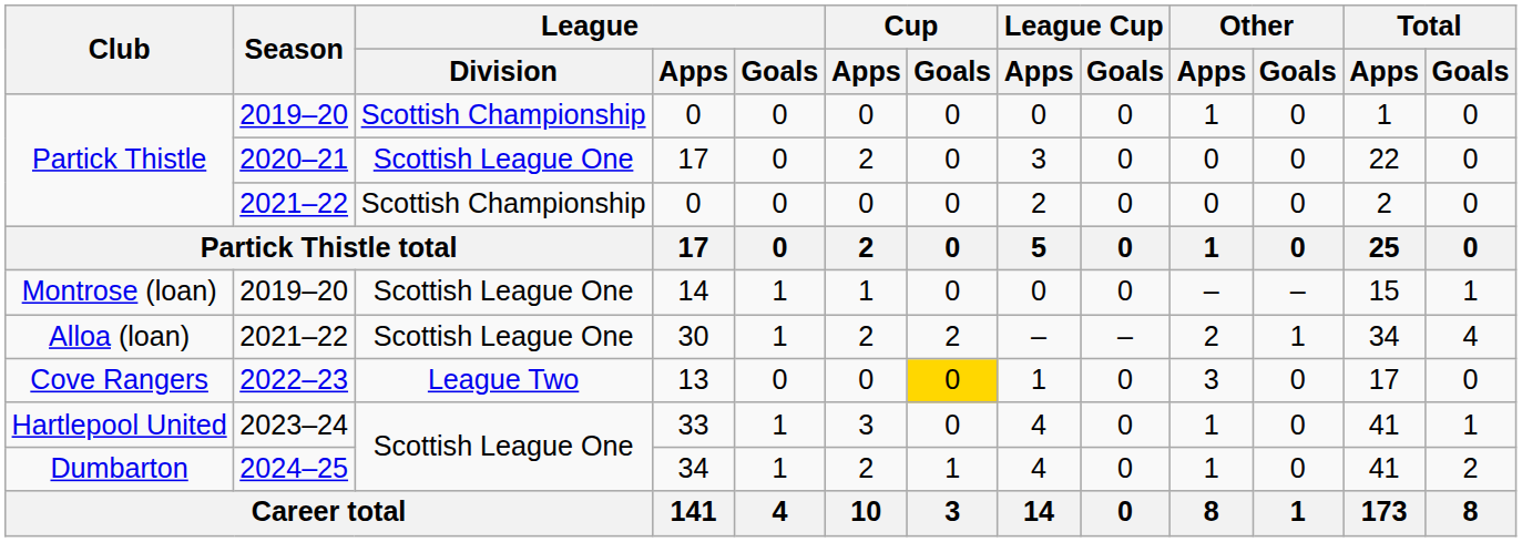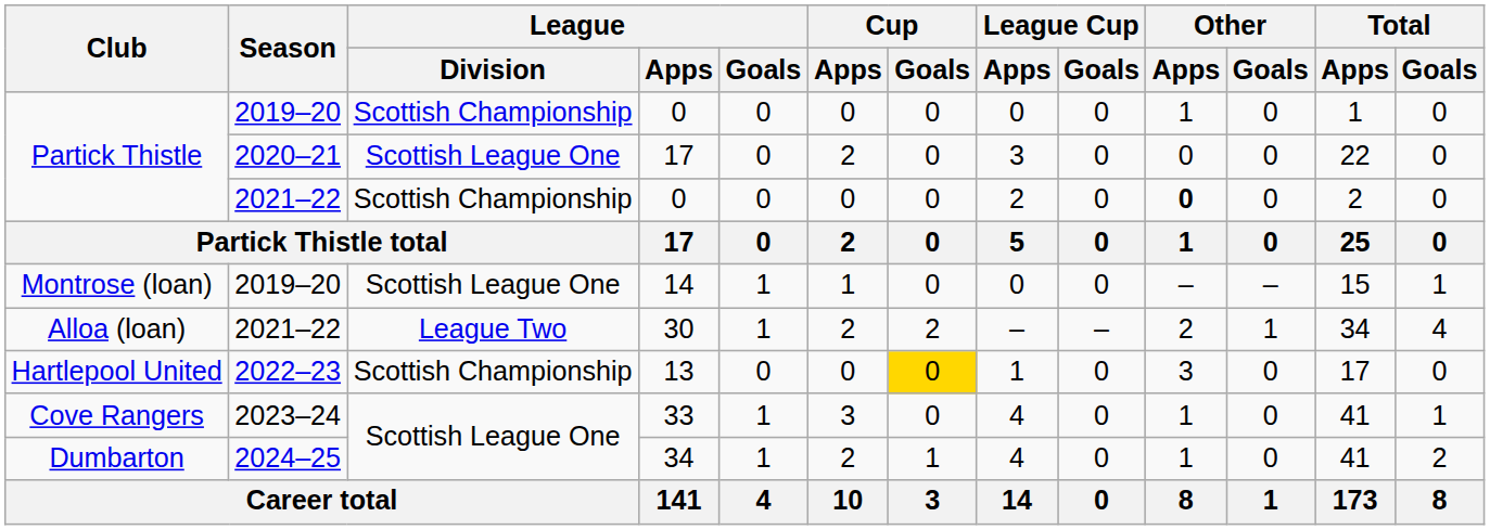2021–22 / 0 | Other / Apps: normal -> bold
30 | League / Division: Scottish League One -> League Two
13 | Club: Cove Rangers -> Hartlepool United
13 | League / Division: League Two -> Scottish Championship
33 | Club: Hartlepool United -> Cove Rangers
